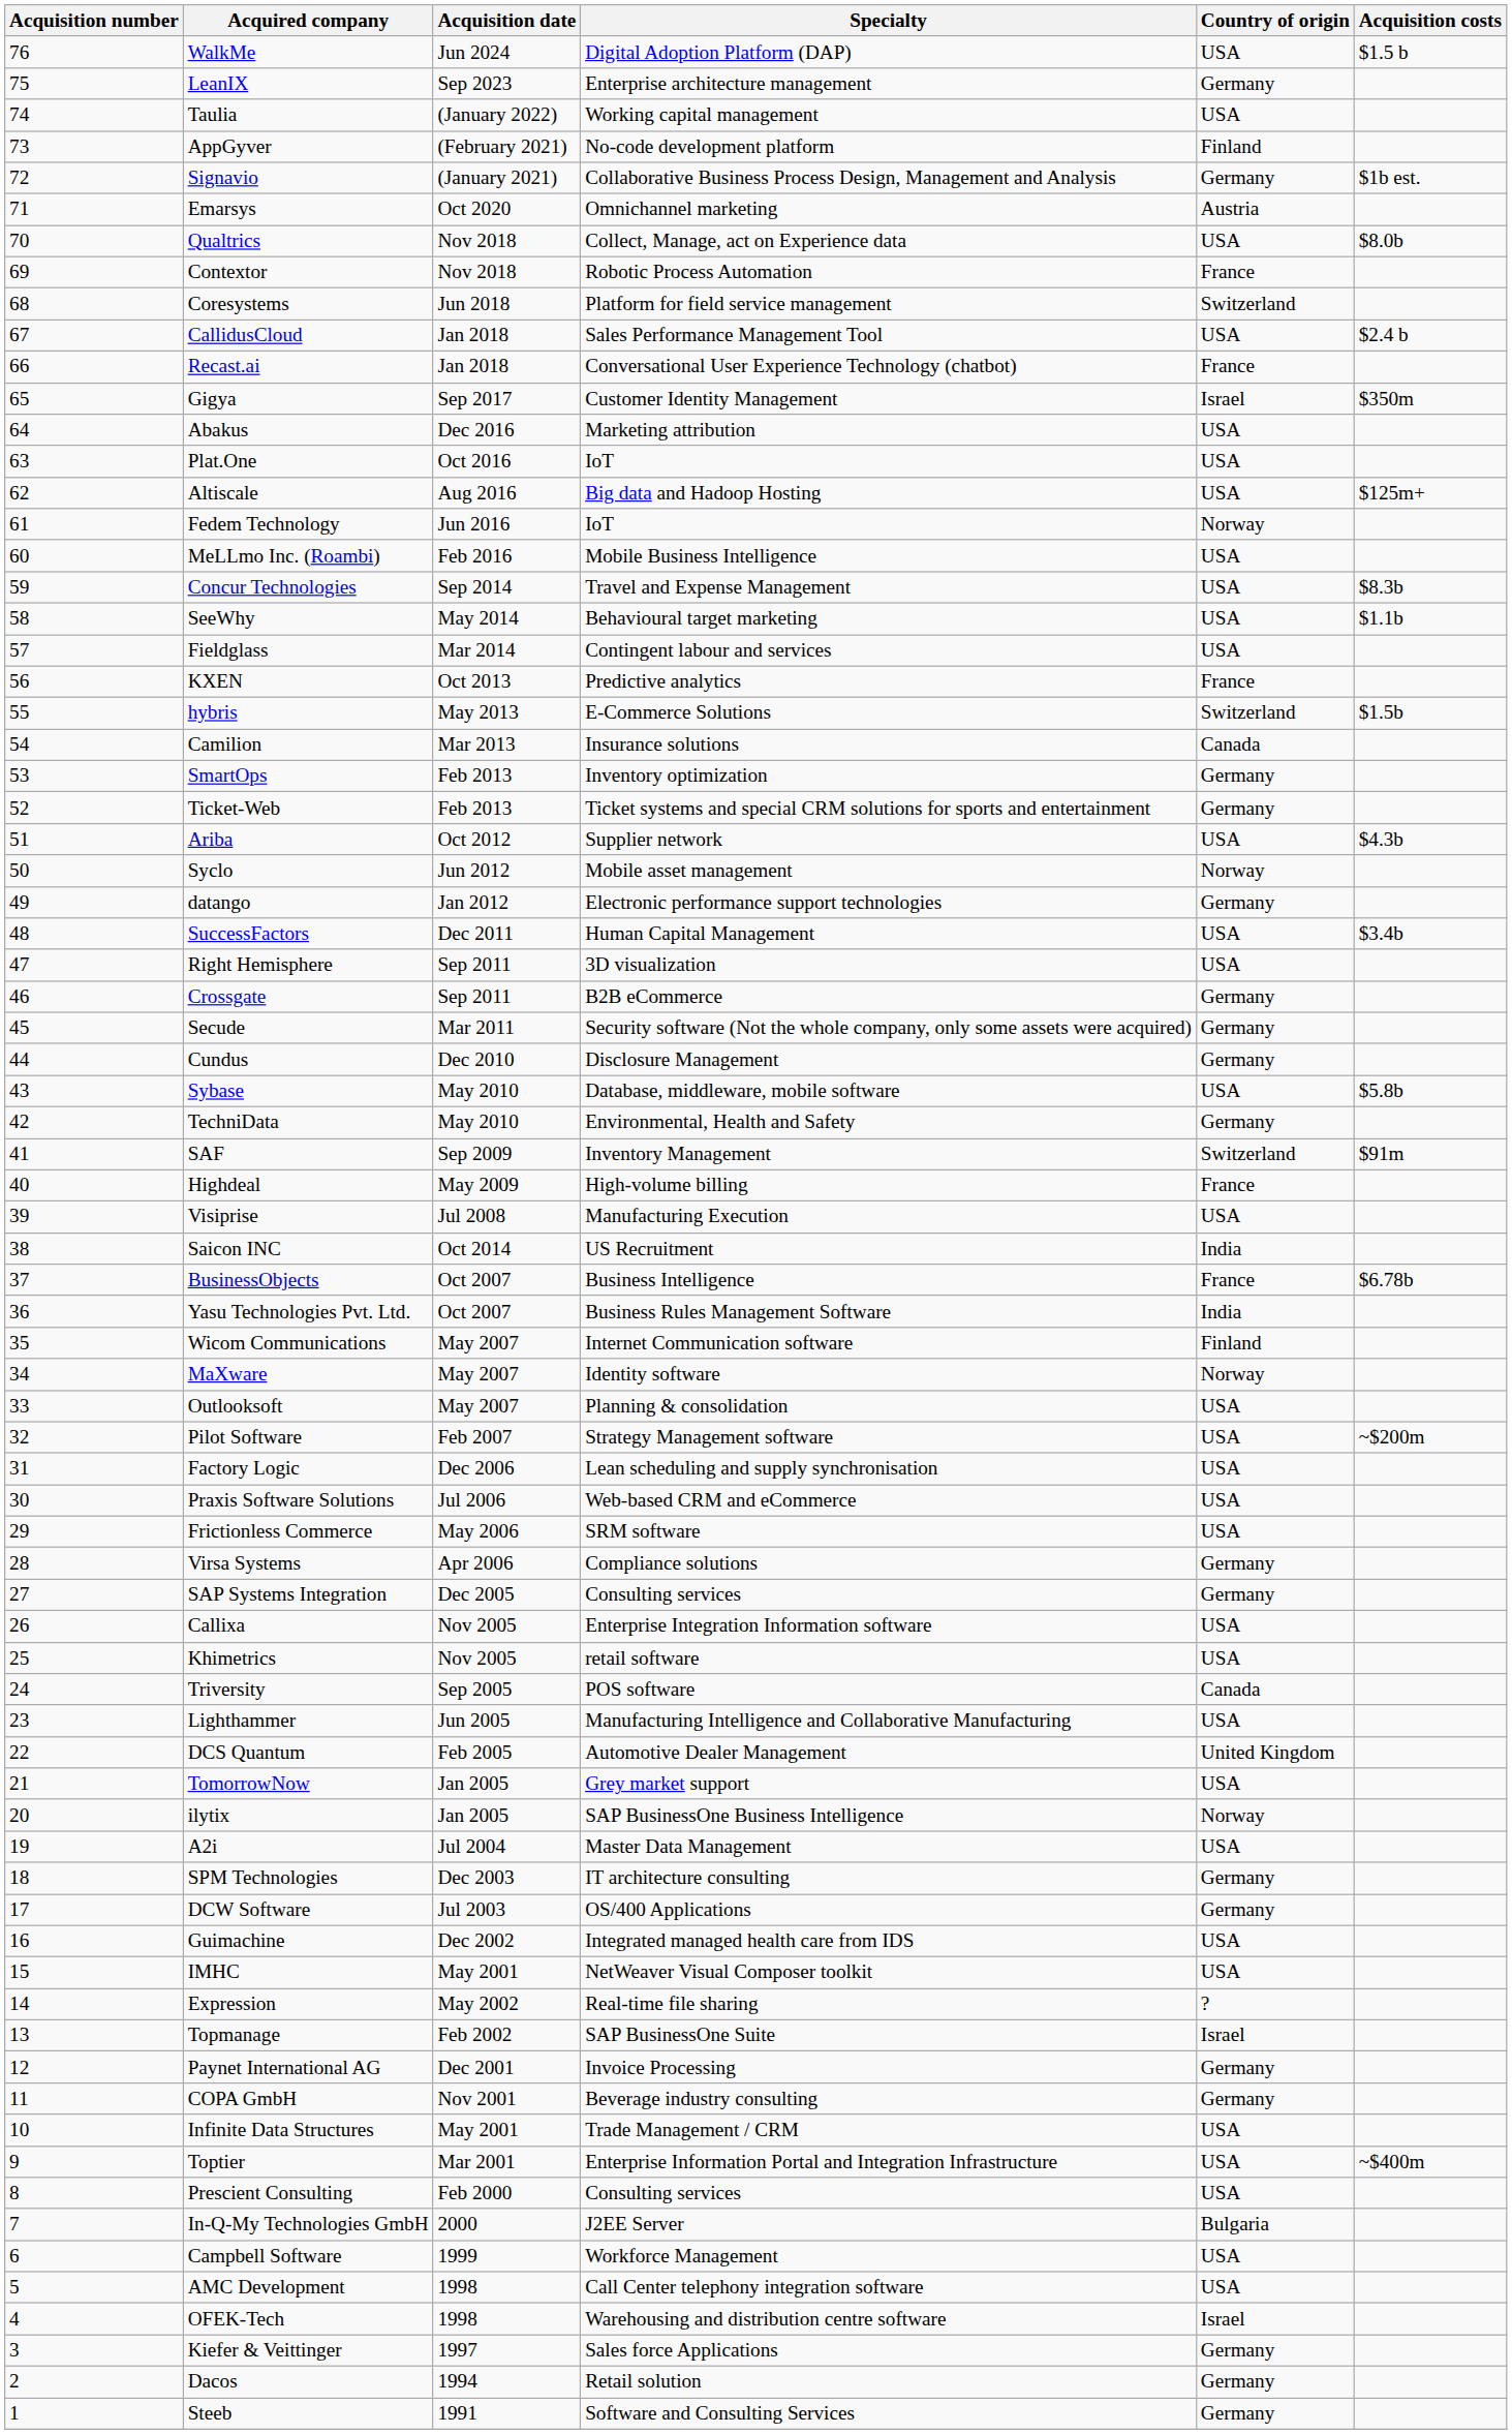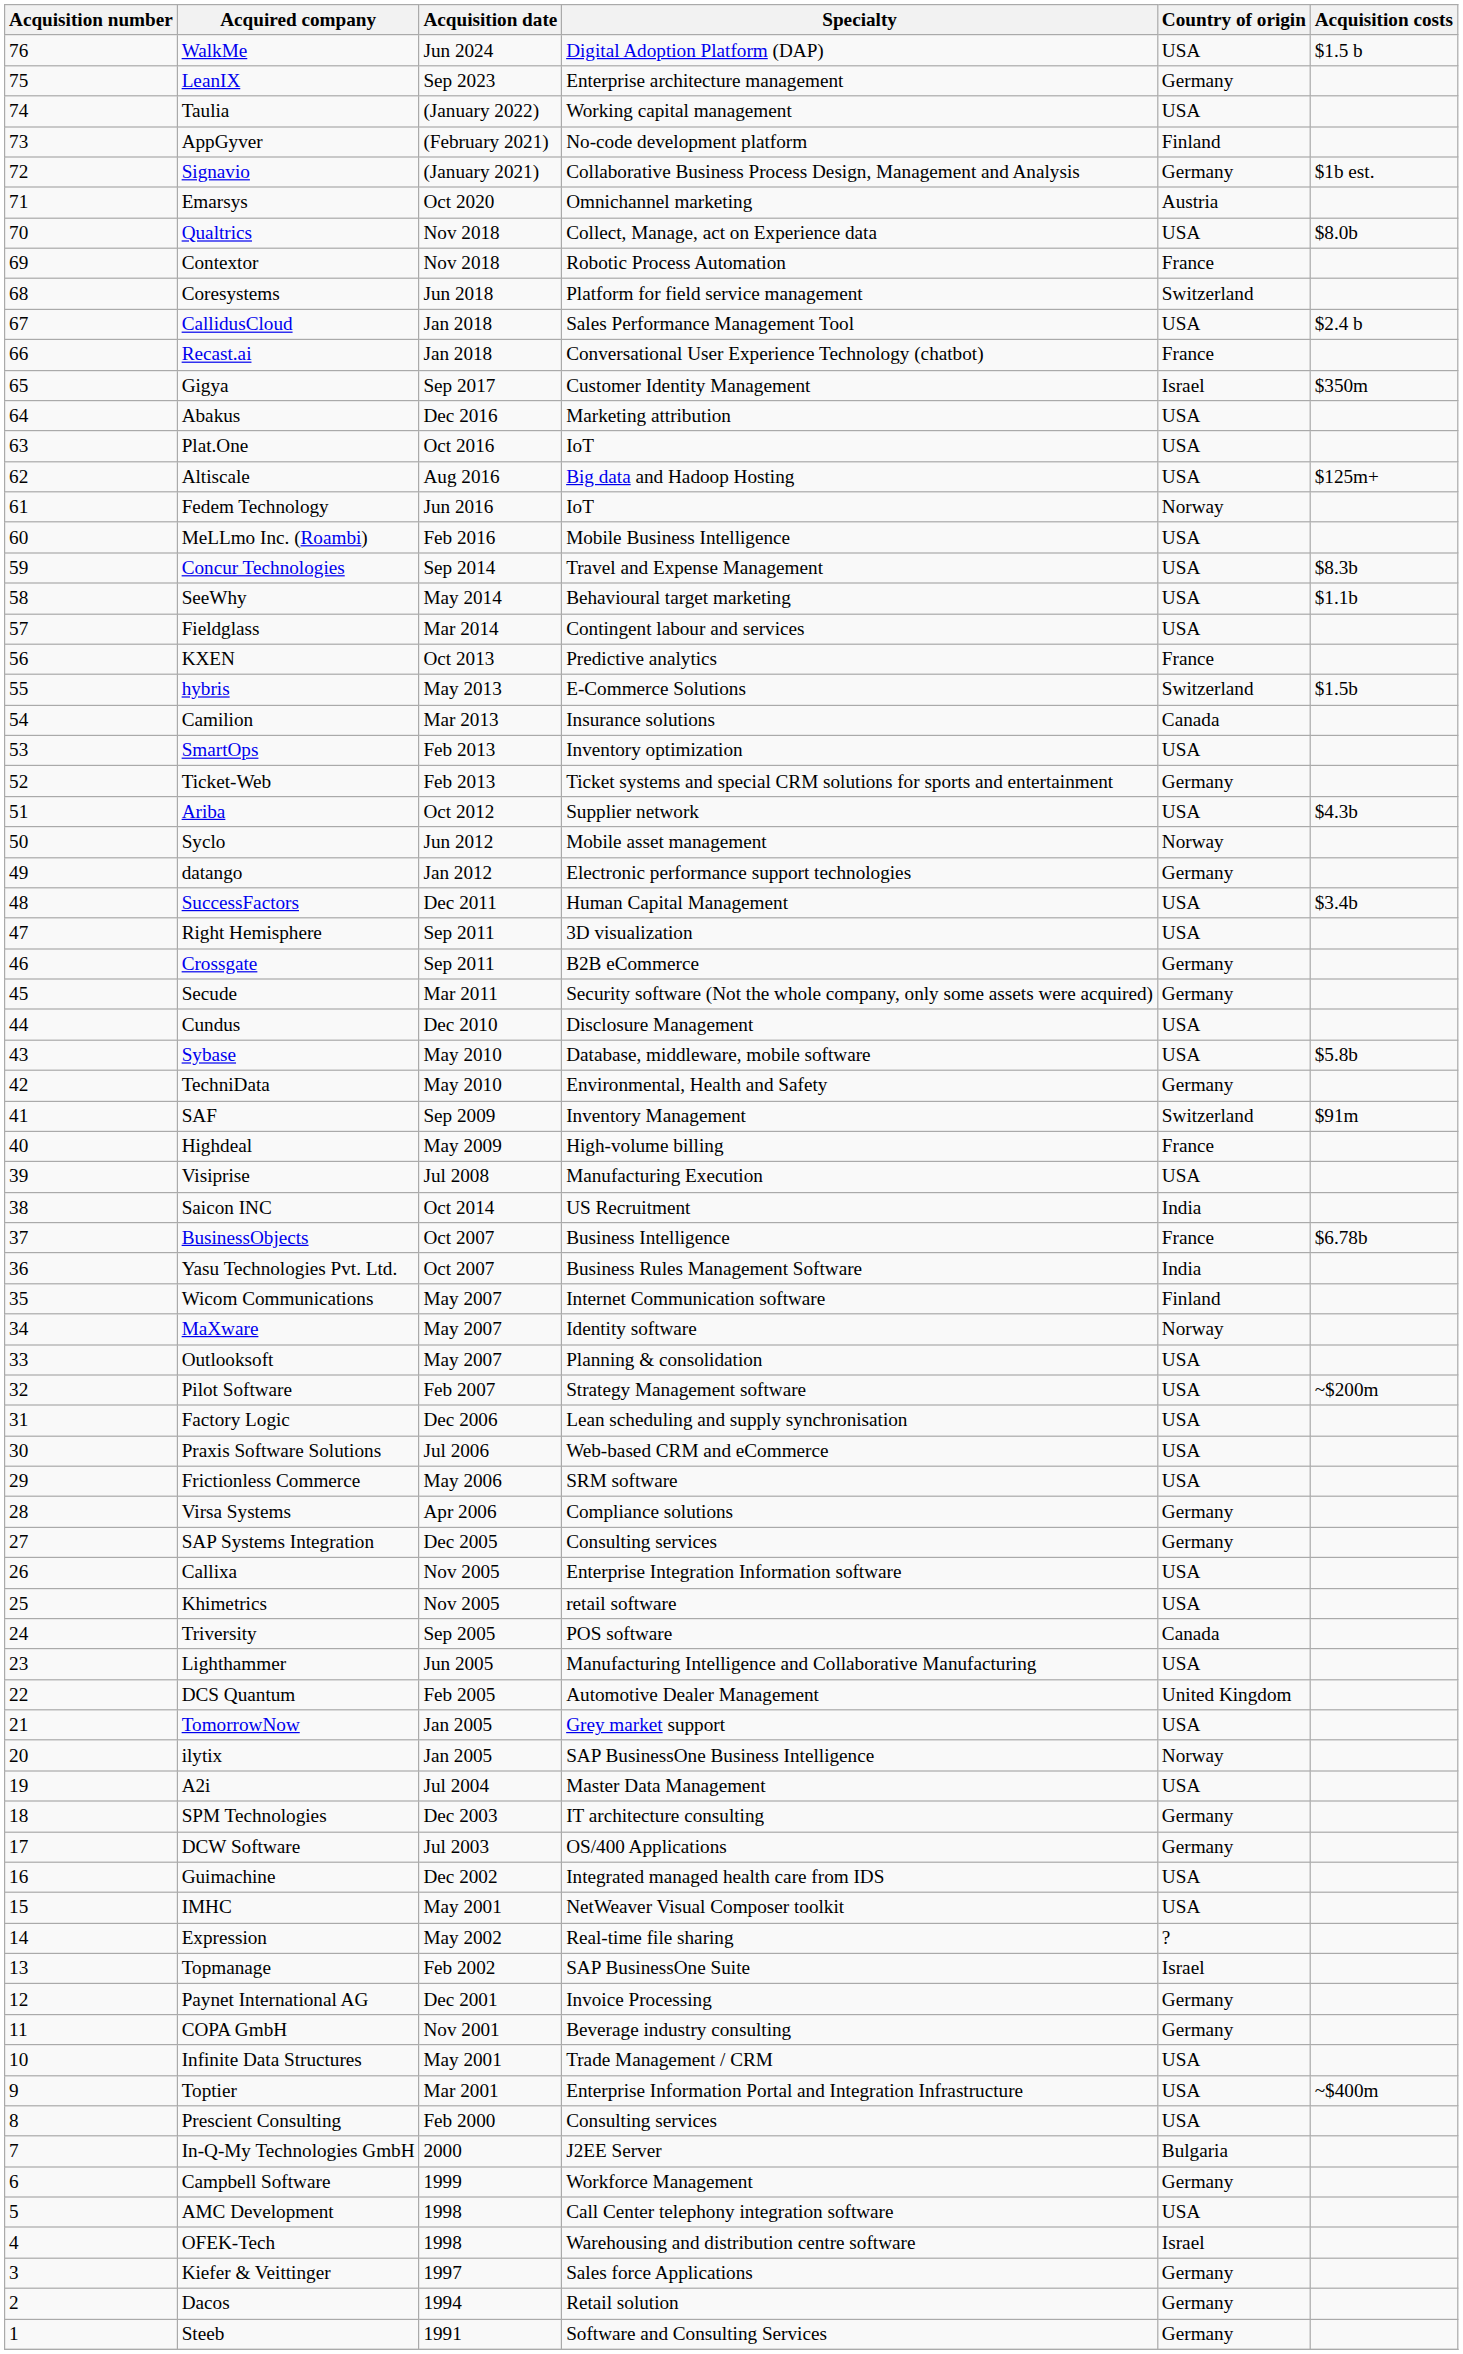SmartOps | Country of origin: Germany -> USA
Cundus | Country of origin: Germany -> USA
Campbell Software | Country of origin: USA -> Germany
